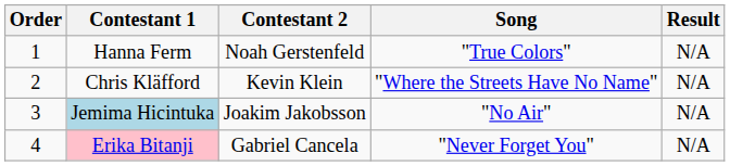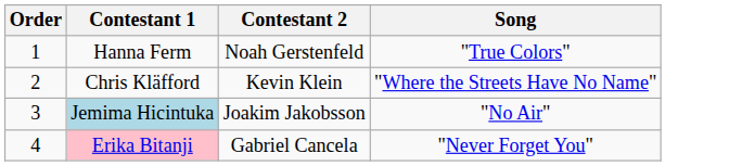- column: Result | N/A | N/A | N/A | N/A
